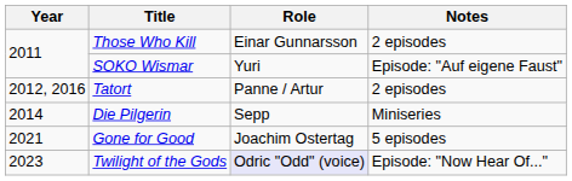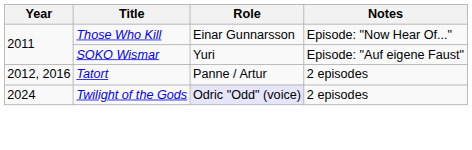Those Who Kill | Notes: 2 episodes -> Episode: "Now Hear Of..."
- row: 2014 | Die Pilgerin | Sepp | Miniseries
- row: 2021 | Gone for Good | Joachim Ostertag | 5 episodes
Twilight of the Gods | Year: 2023 -> 2024
Twilight of the Gods | Notes: Episode: "Now Hear Of..." -> 2 episodes
